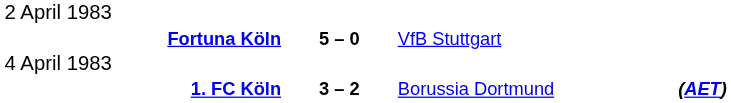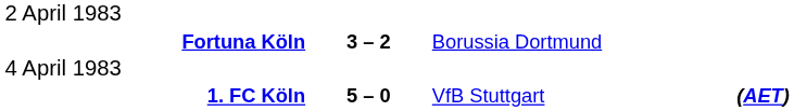Fortuna Köln | column 2: 5 – 0 -> 3 – 2
Fortuna Köln | column 3: VfB Stuttgart -> Borussia Dortmund
1. FC Köln | column 2: 3 – 2 -> 5 – 0
1. FC Köln | column 3: Borussia Dortmund -> VfB Stuttgart
